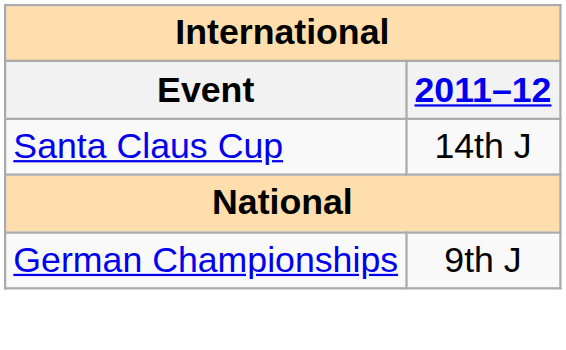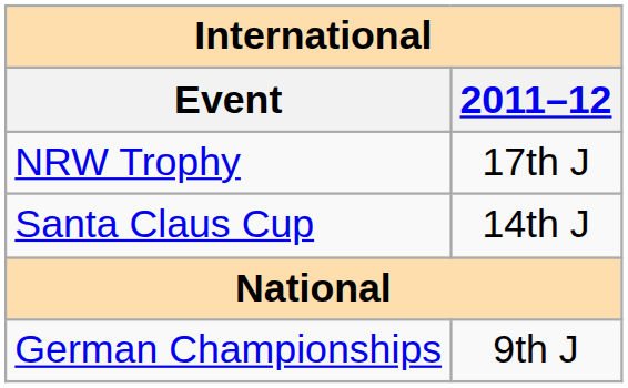+ row: NRW Trophy | 17th J
